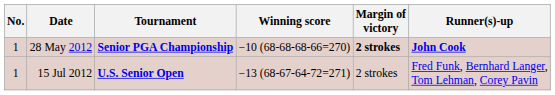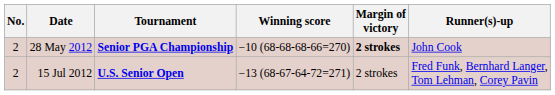28 May 2012 | No.: 1 -> 2
28 May 2012 | Runner(s)-up: bold -> normal
15 Jul 2012 | No.: 1 -> 2
